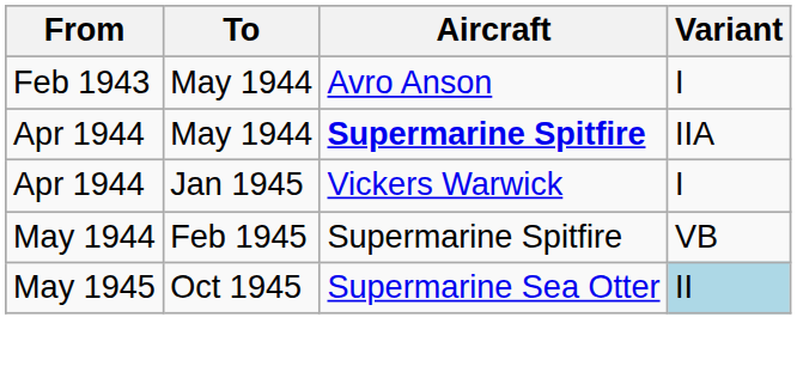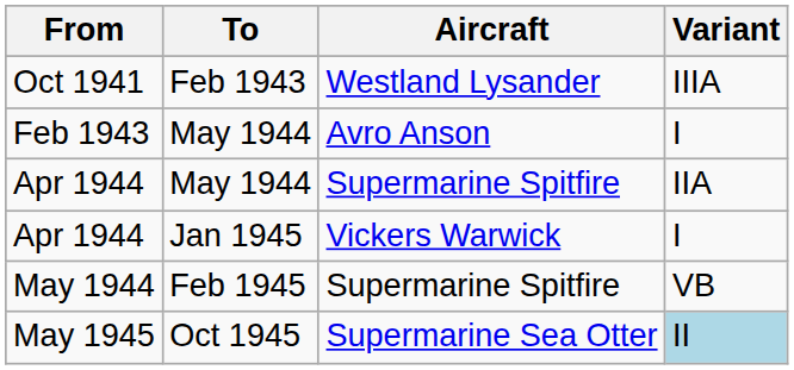+ row: Oct 1941 | Feb 1943 | Westland Lysander | IIIA
Apr 1944 / May 1944 | Aircraft: bold -> normal
